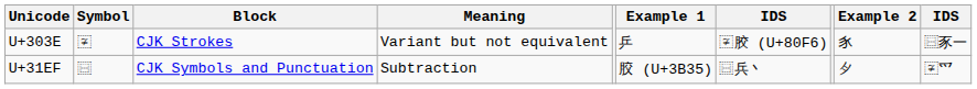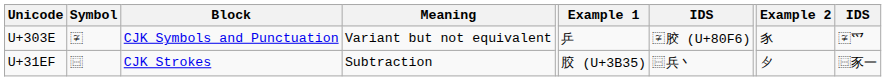U+303E | Block: CJK Strokes -> CJK Symbols and Punctuation
U+303E | column 10: ㇯豕一 -> 〾爫
U+31EF | Block: CJK Symbols and Punctuation -> CJK Strokes
U+31EF | column 10: 〾爫 -> ㇯豕一
